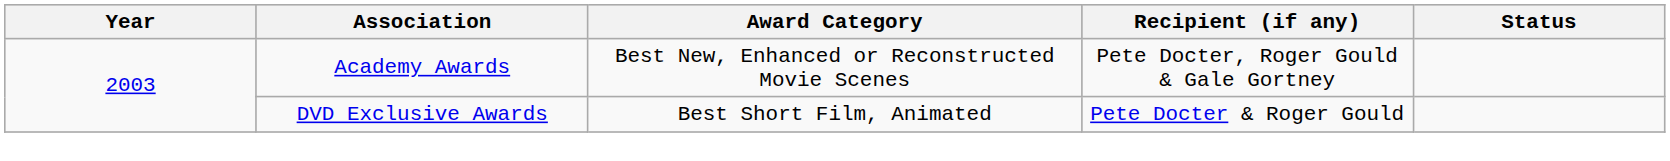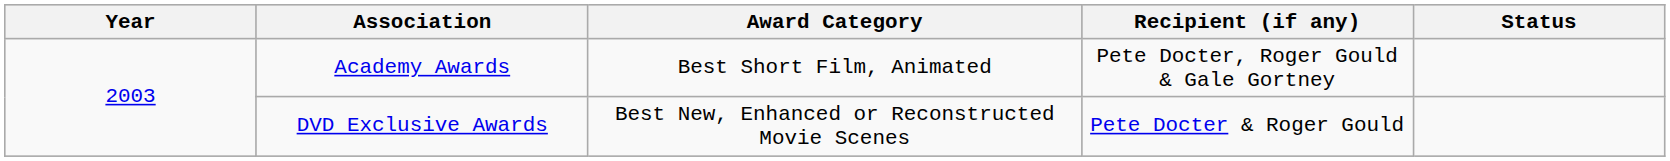Academy Awards | Award Category: Best New, Enhanced or Reconstructed Movie Scenes -> Best Short Film, Animated
DVD Exclusive Awards | Award Category: Best Short Film, Animated -> Best New, Enhanced or Reconstructed Movie Scenes
